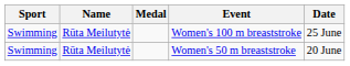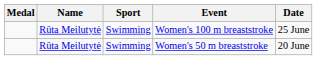columns swapped: Medal <-> Sport
